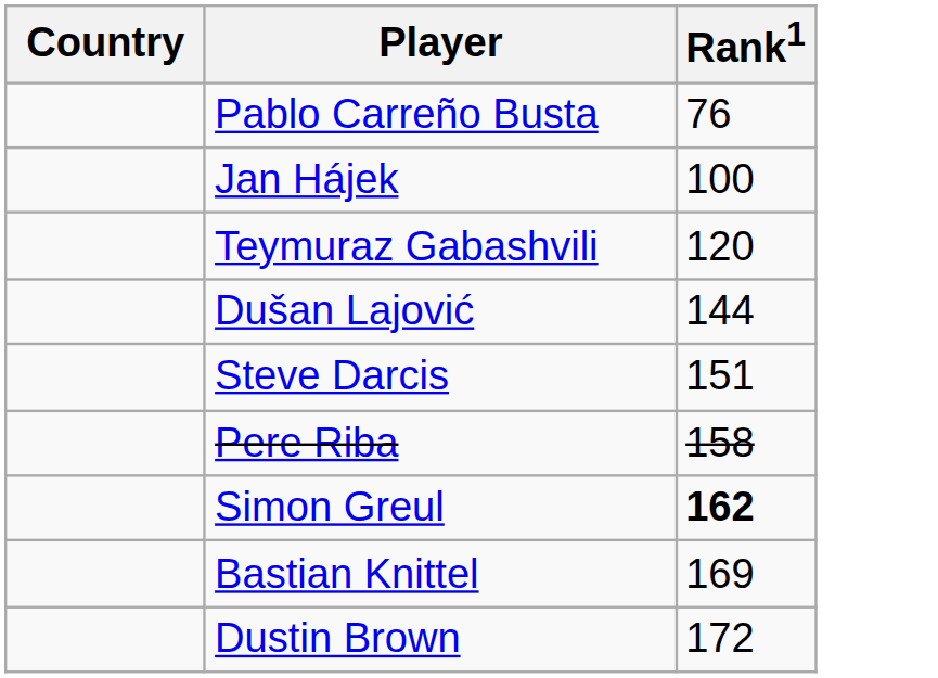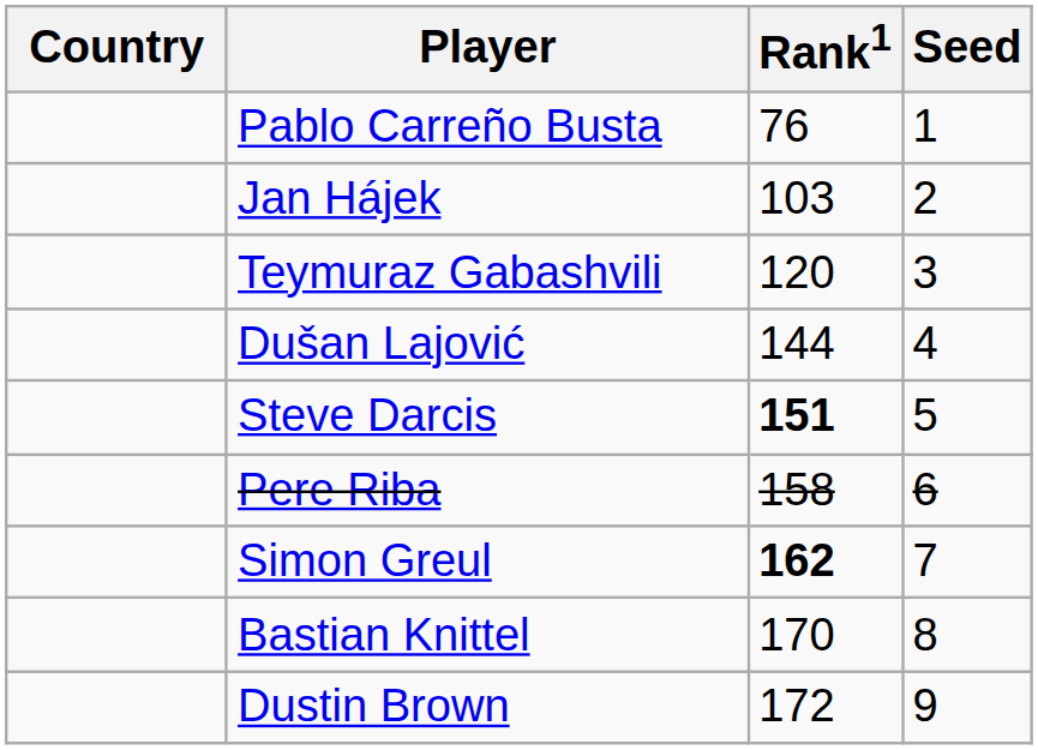+ column: Seed | 1 | 2 | 3 | 4 | 5 | 6 | 7 | 8 | 9
Jan Hájek | Rank1: 100 -> 103
Steve Darcis | Rank1: normal -> bold
Bastian Knittel | Rank1: 169 -> 170
